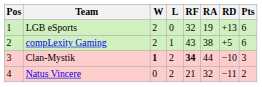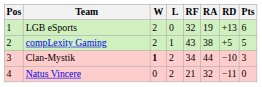compLexity Gaming | Pts: 6 -> 5
Clan-Mystik | RF: bold -> normal
Natus Vincere | Pts: 2 -> 0
